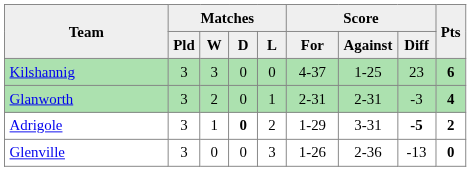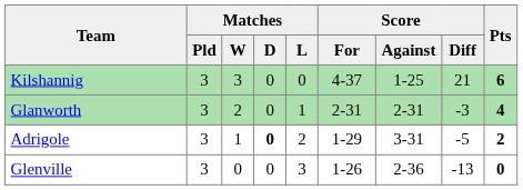Kilshannig | Score / Diff: 23 -> 21
Adrigole | Score / Diff: bold -> normal
